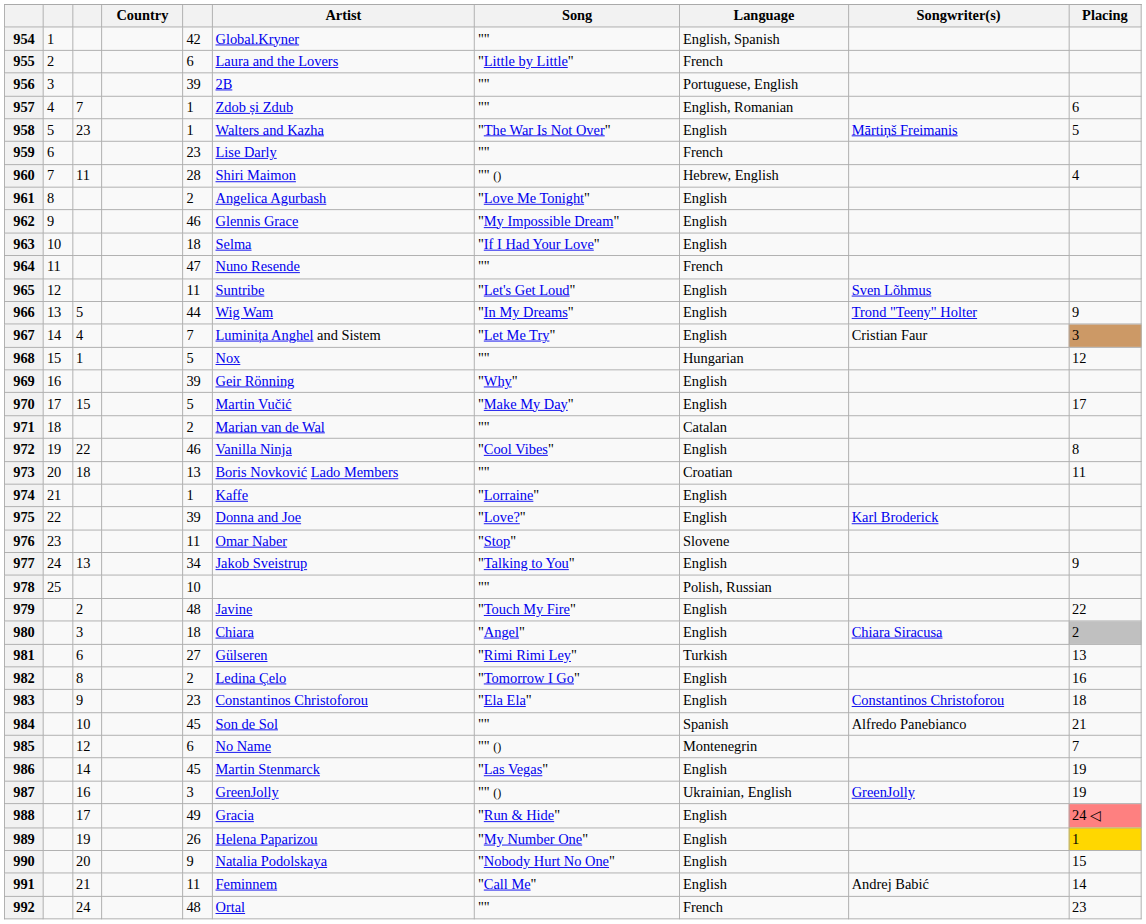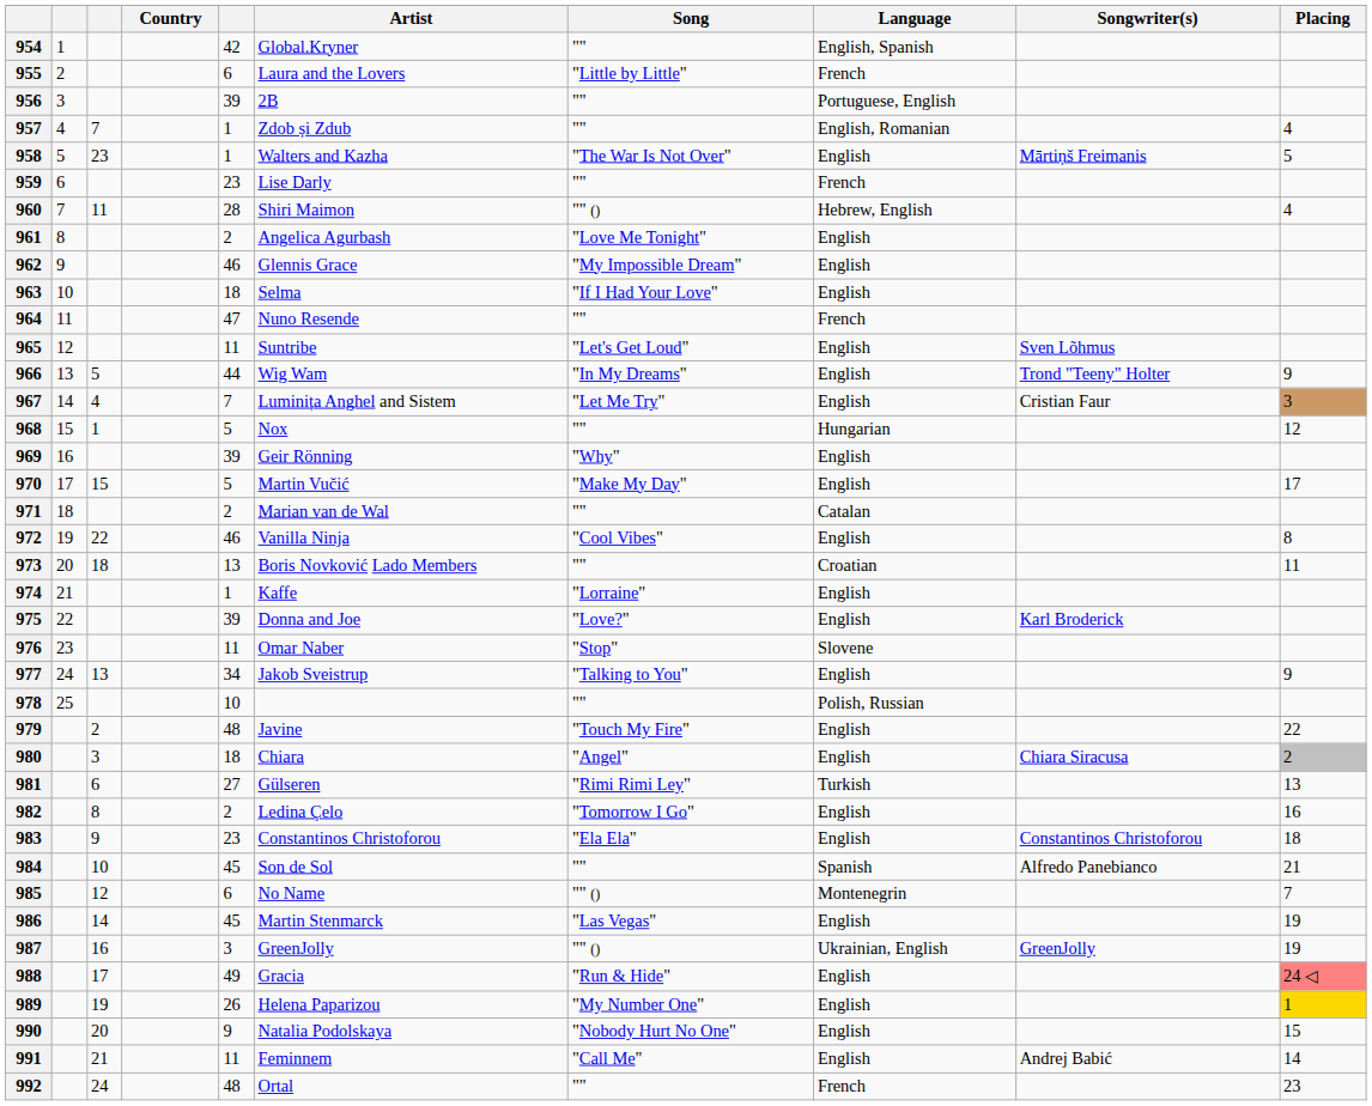957 | Placing: 6 -> 4
